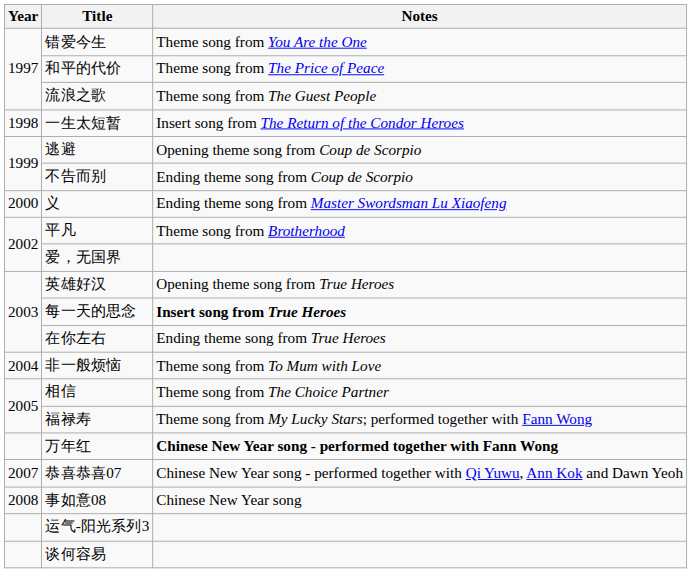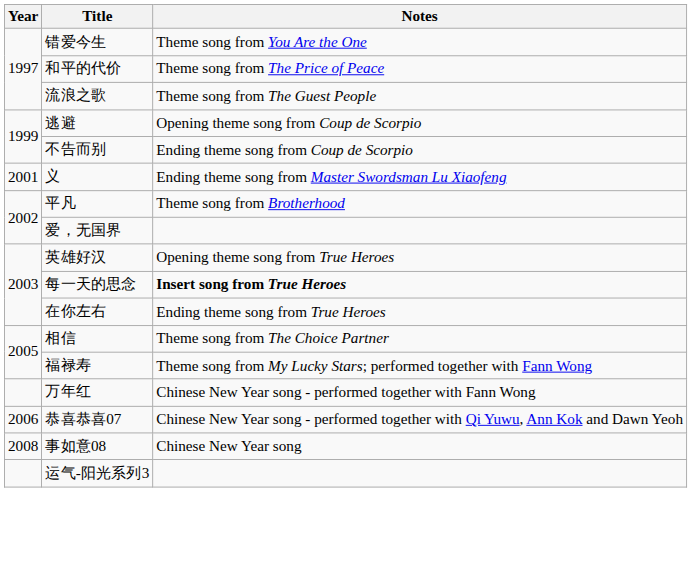- row: 1998 | 一生太短暂 | Insert song from The Return of the Condor Heroes
义 | Year: 2000 -> 2001
- row: 2004 | 非一般烦恼 | Theme song from To Mum with Love
万年红 | Notes: bold -> normal
恭喜恭喜07 | Year: 2007 -> 2006
- row: 谈何容易
